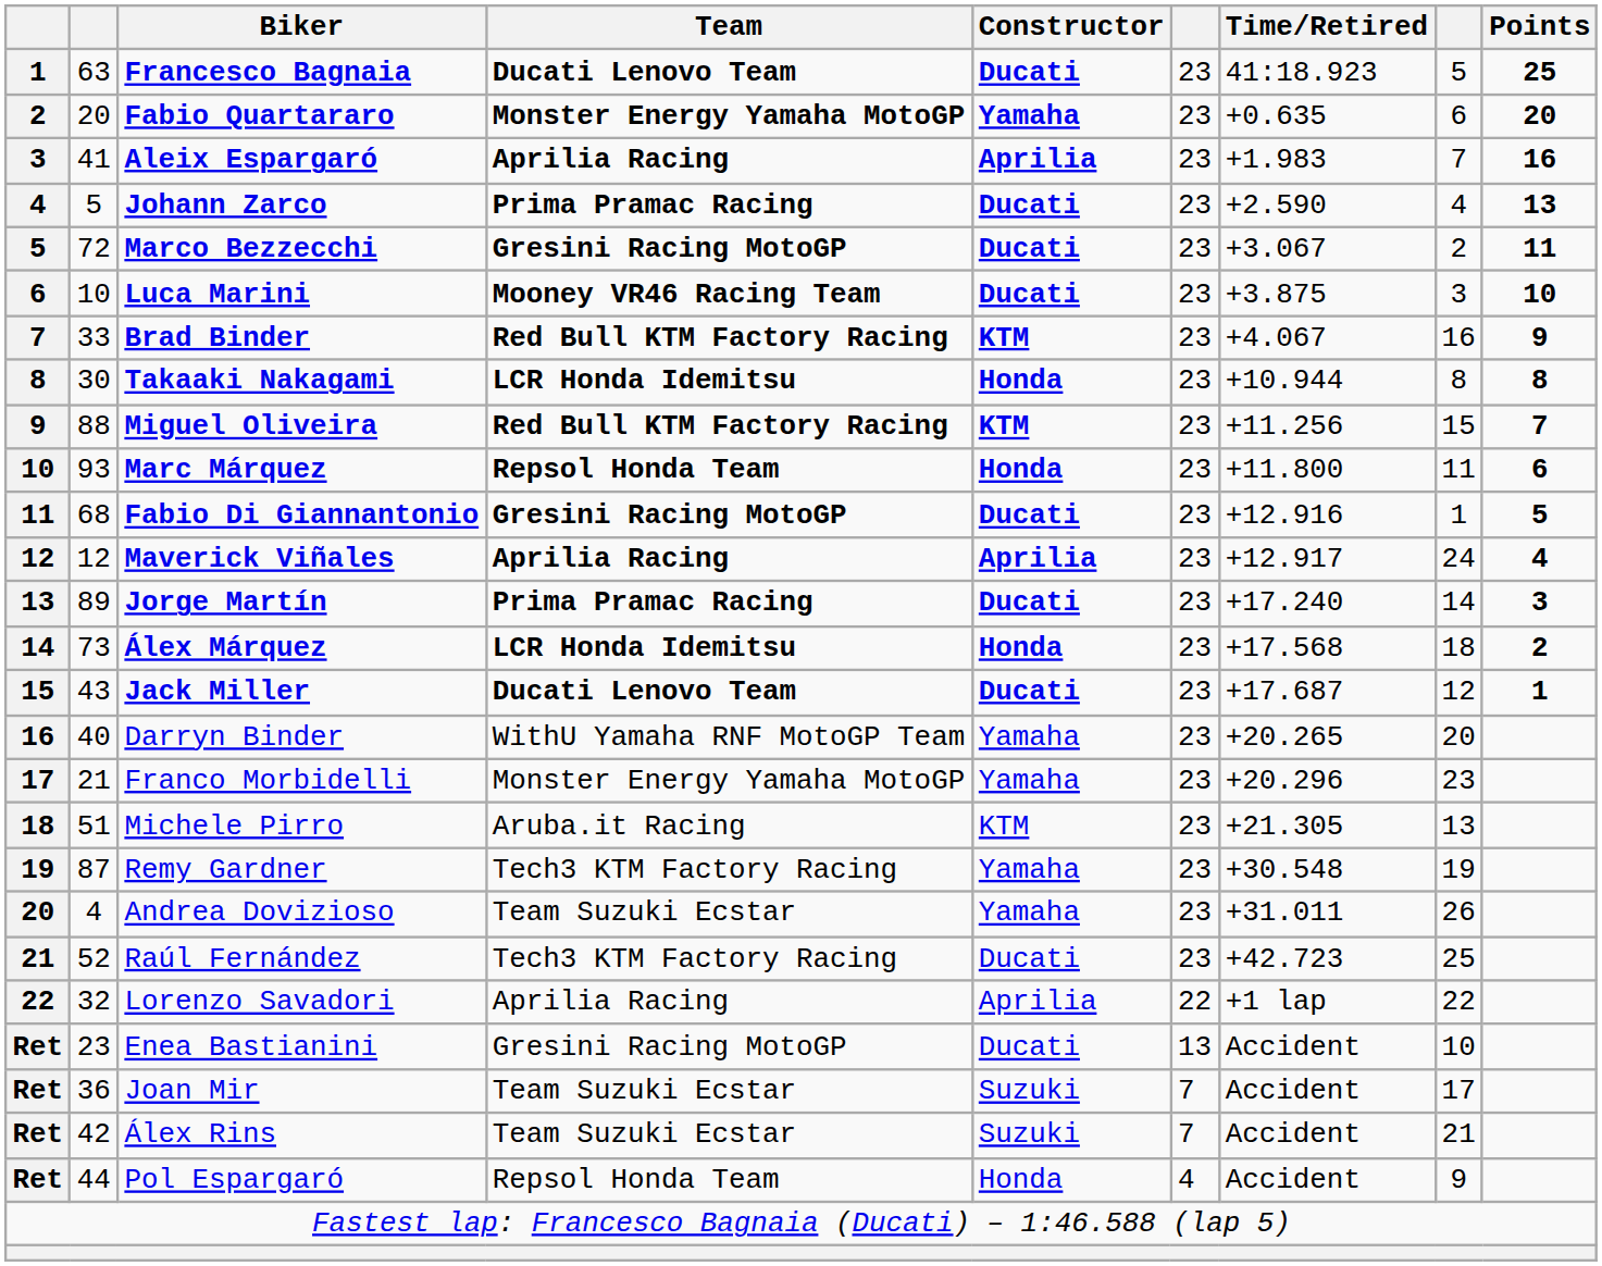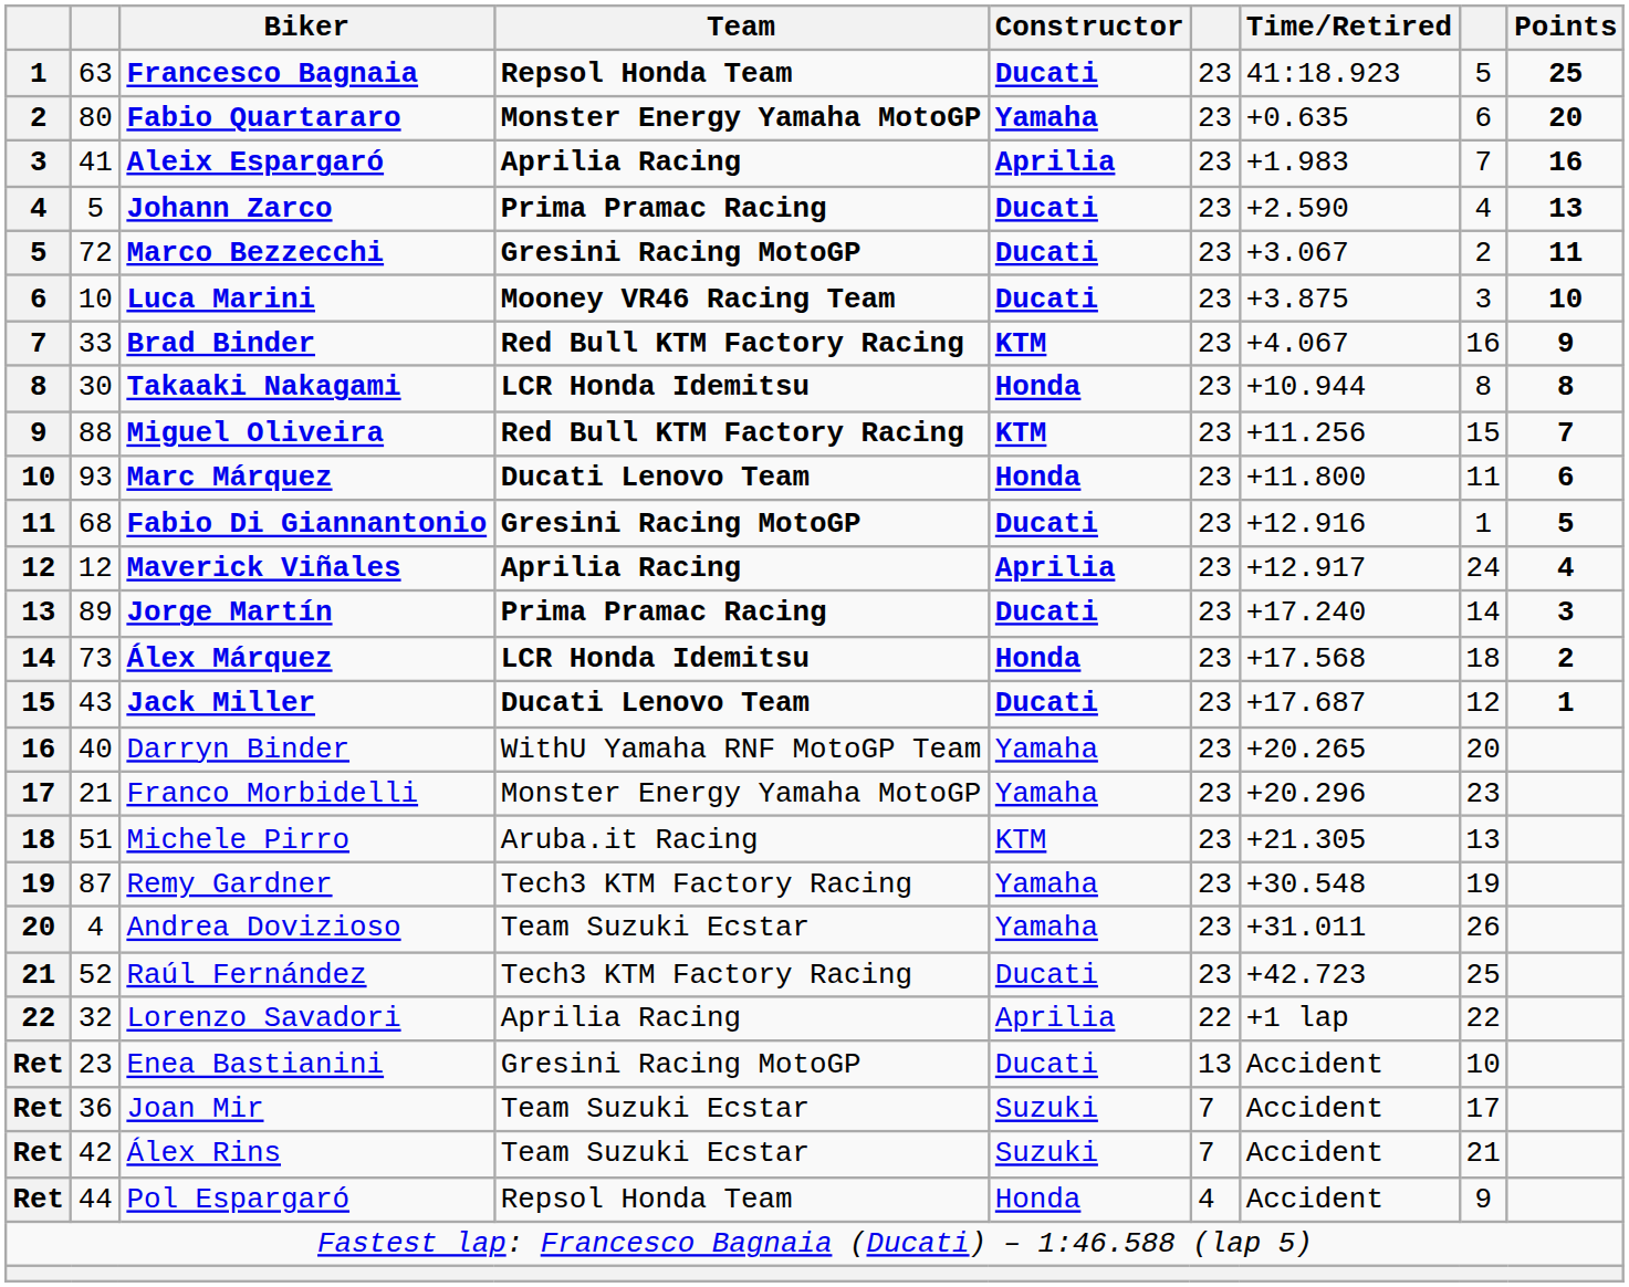Francesco Bagnaia | Team: Ducati Lenovo Team -> Repsol Honda Team
Fabio Quartararo | column 2: 20 -> 80
Marc Márquez | Team: Repsol Honda Team -> Ducati Lenovo Team
